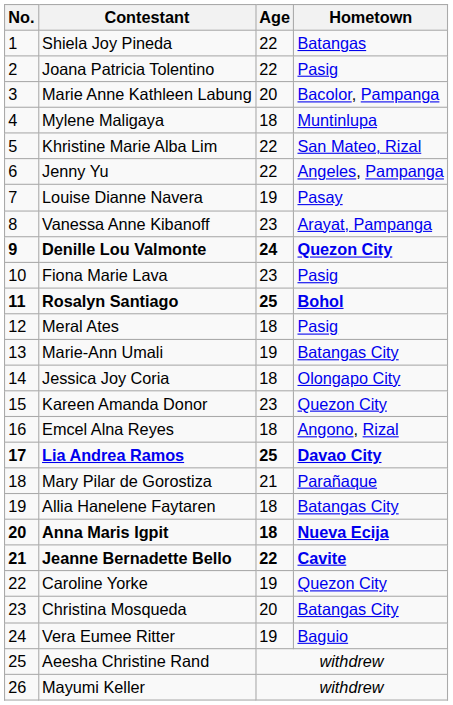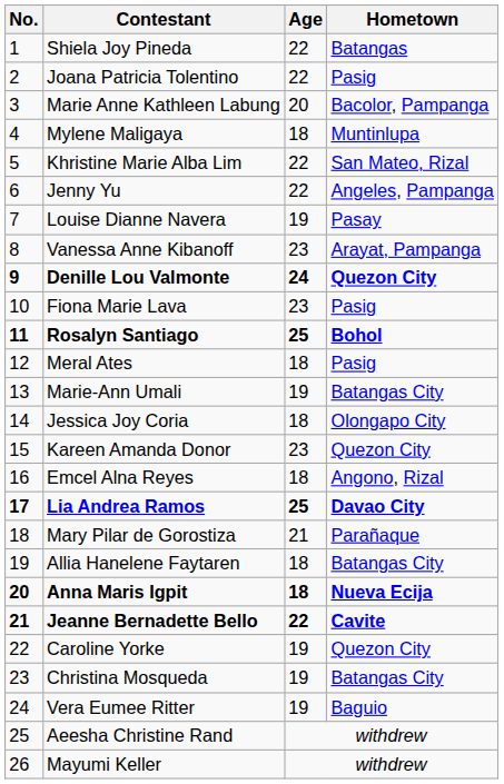Christina Mosqueda | Age: 20 -> 19
